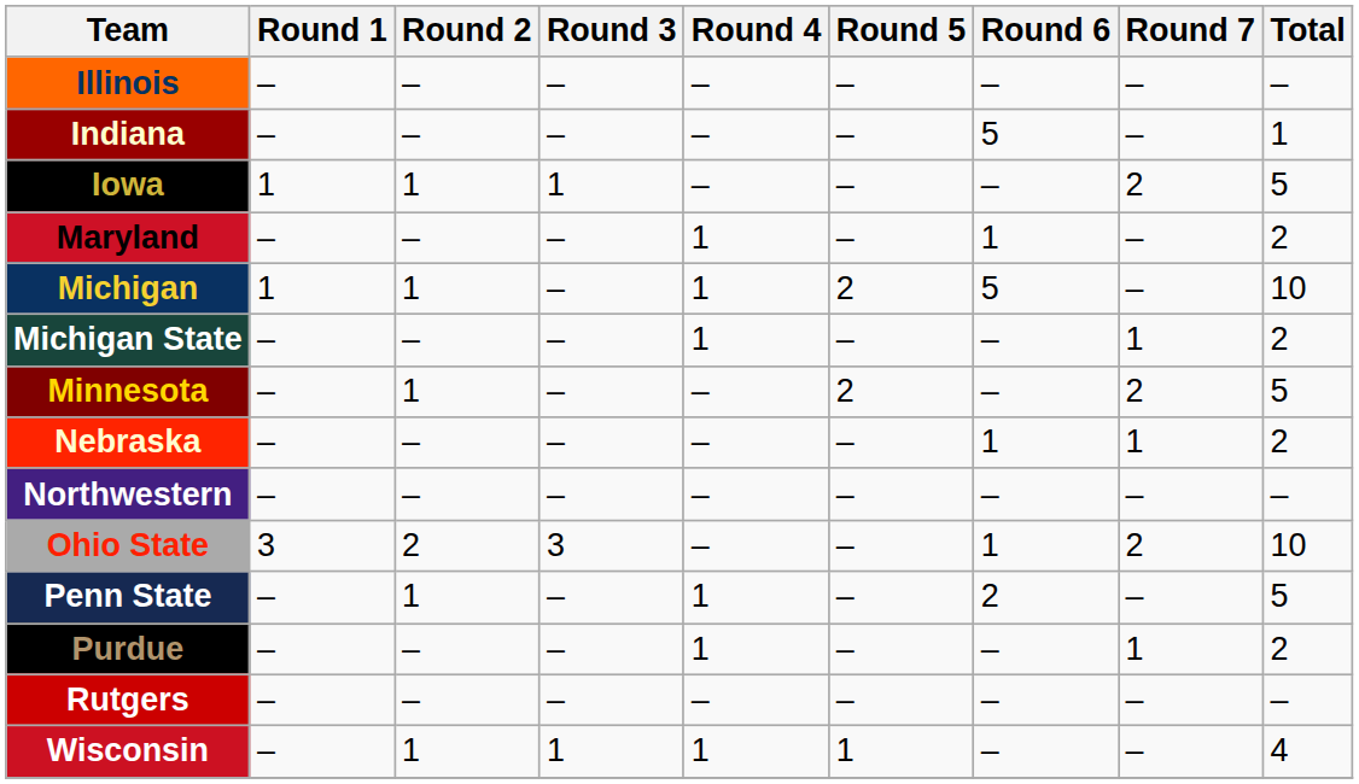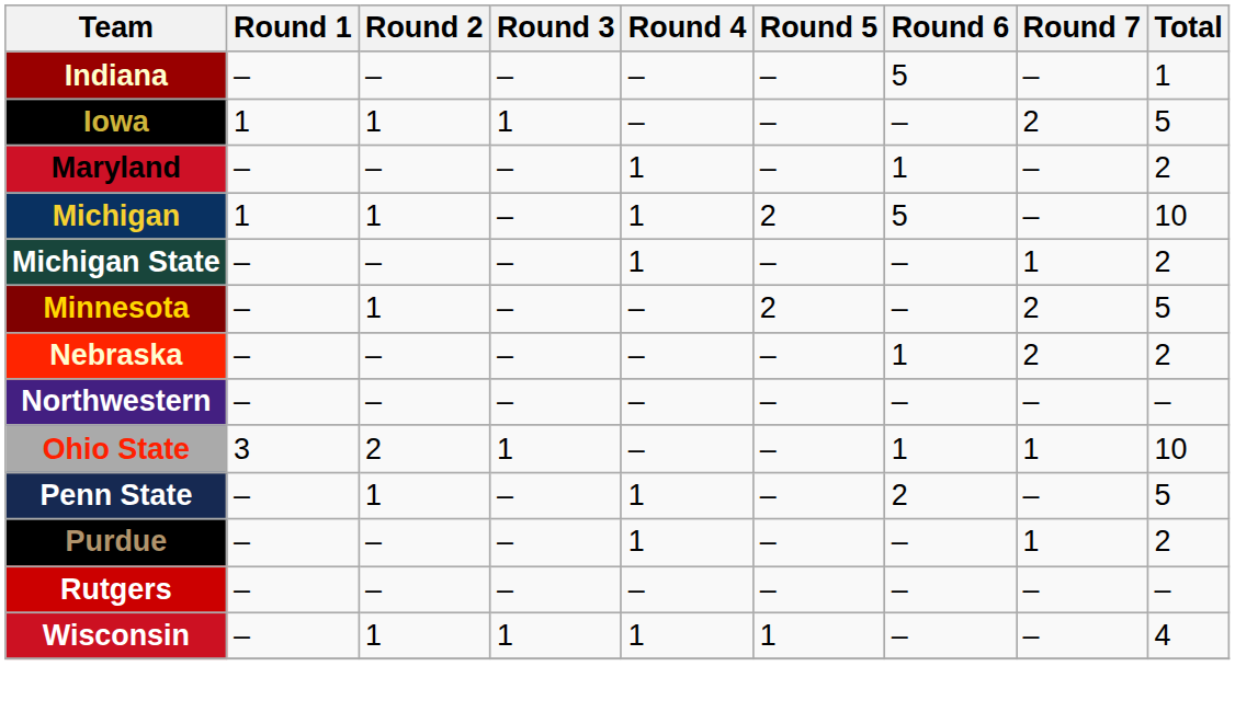- row: Illinois | – | – | – | – | – | – | – | –
Nebraska | Round 7: 1 -> 2
Ohio State | Round 3: 3 -> 1
Ohio State | Round 7: 2 -> 1
